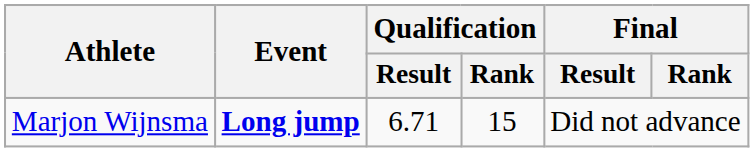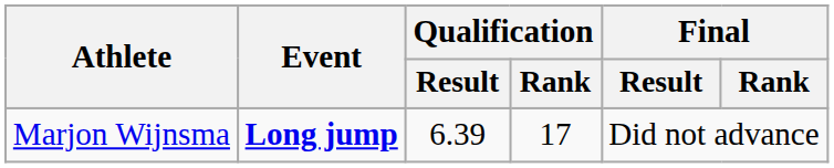Marjon Wijnsma | Qualification / Result: 6.71 -> 6.39
Marjon Wijnsma | Qualification / Rank: 15 -> 17
